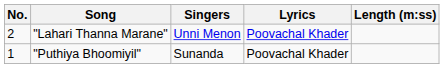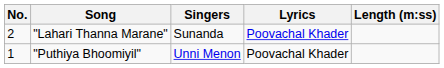"Lahari Thanna Marane" | Singers: Unni Menon -> Sunanda
"Puthiya Bhoomiyil" | Singers: Sunanda -> Unni Menon
